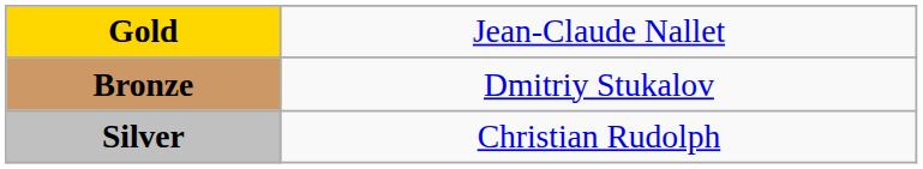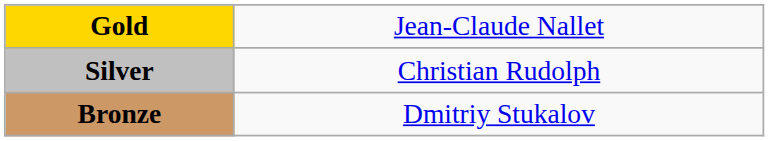rows swapped: Silver <-> Bronze
